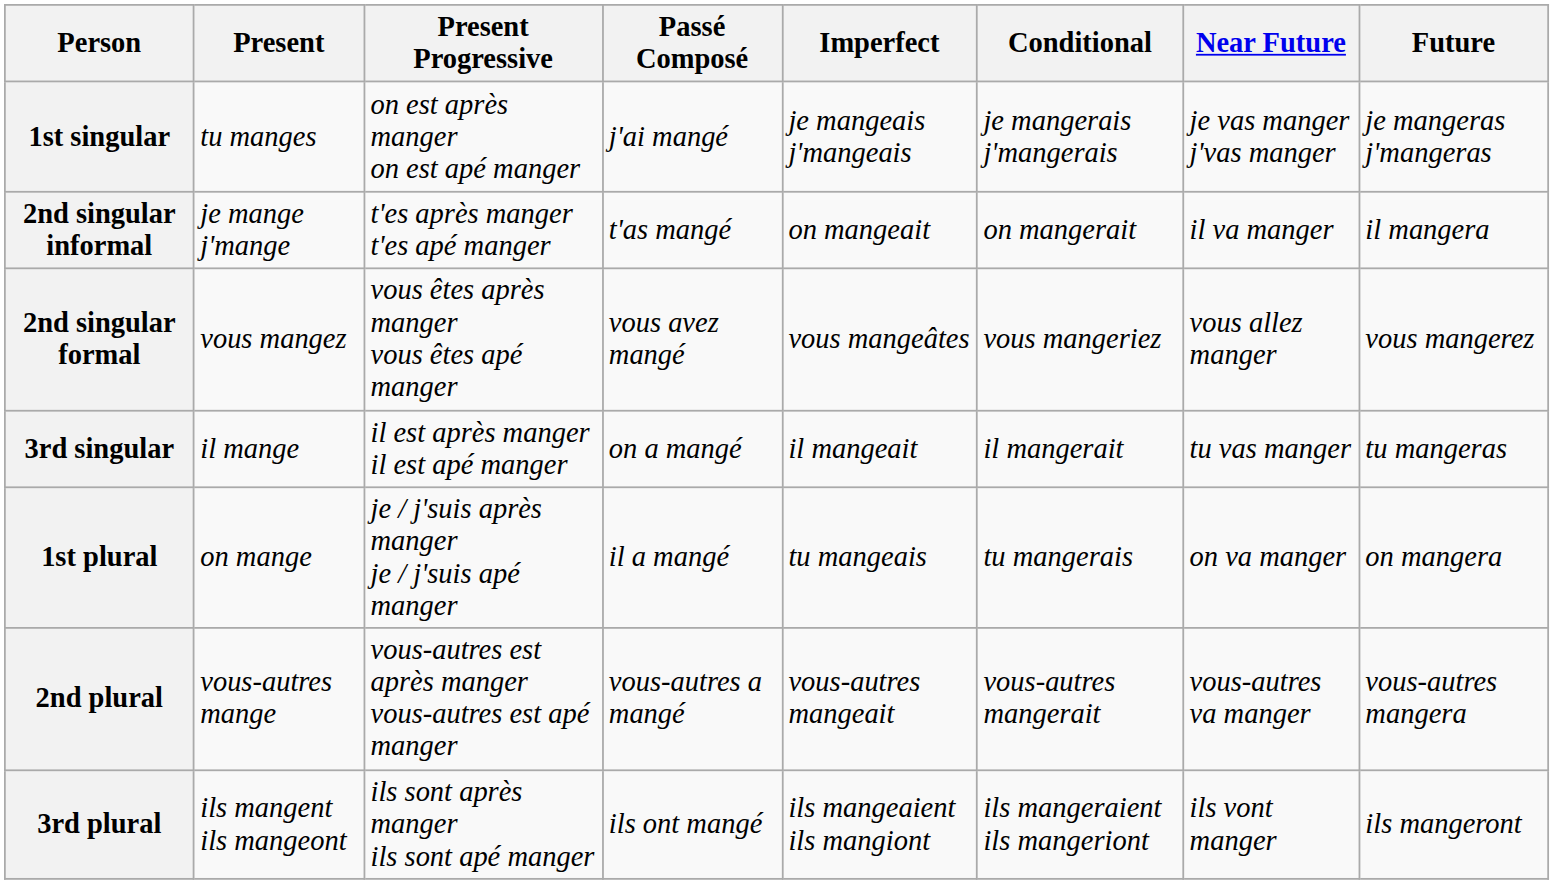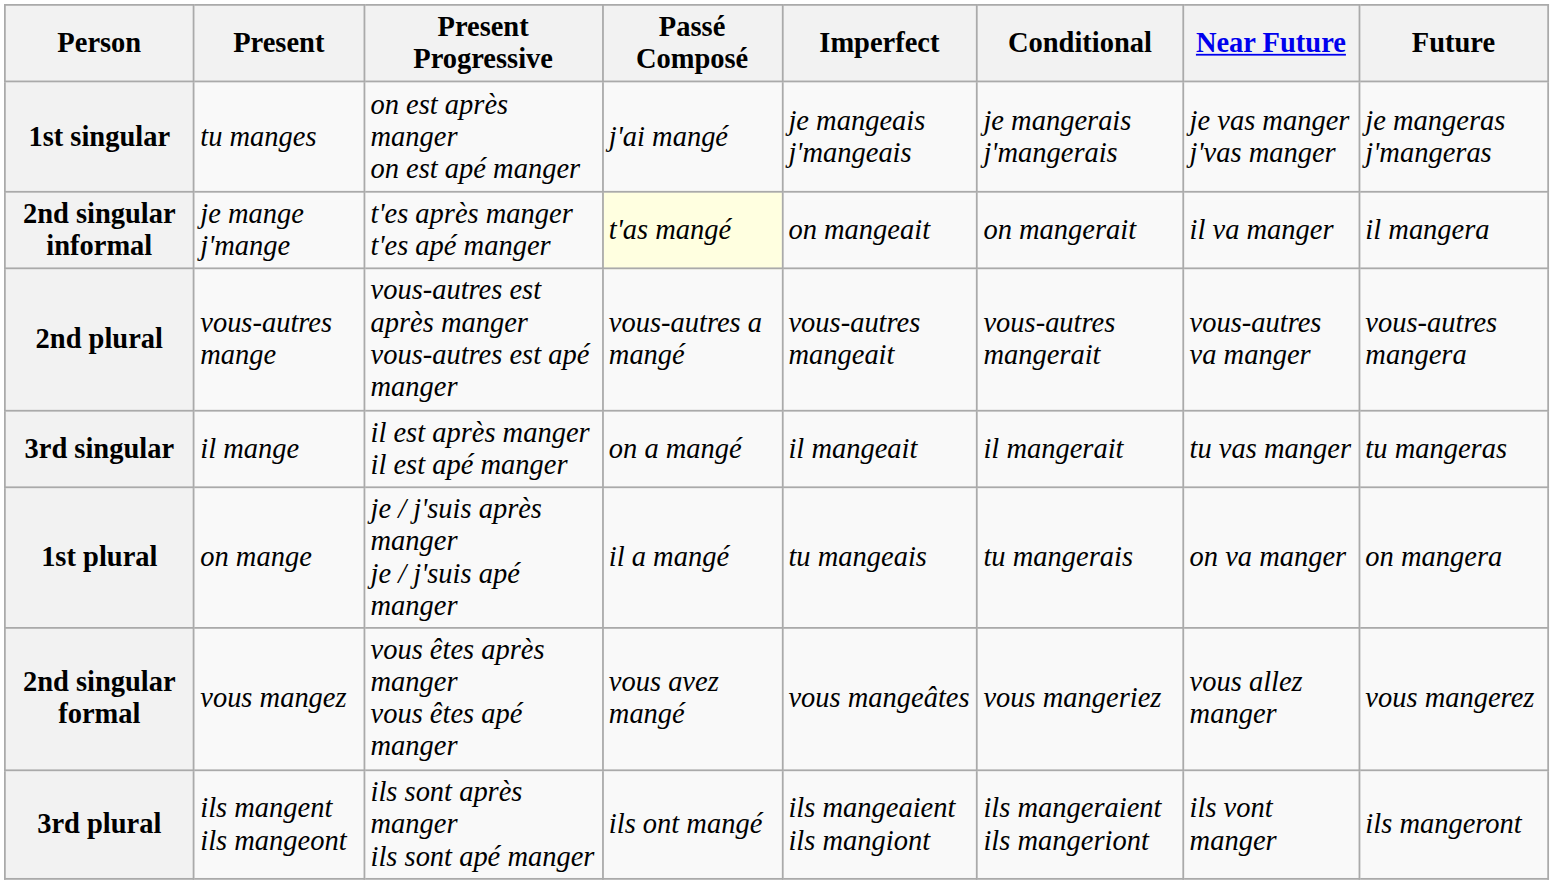2nd singular informal | Passé Composé: no background -> lightyellow background
rows swapped: 2nd singular formal <-> 2nd plural
